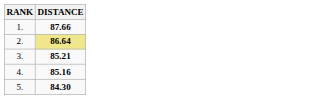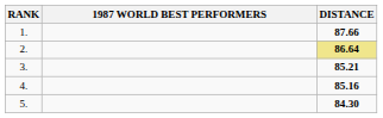+ column: 1987 WORLD BEST PERFORMERS
